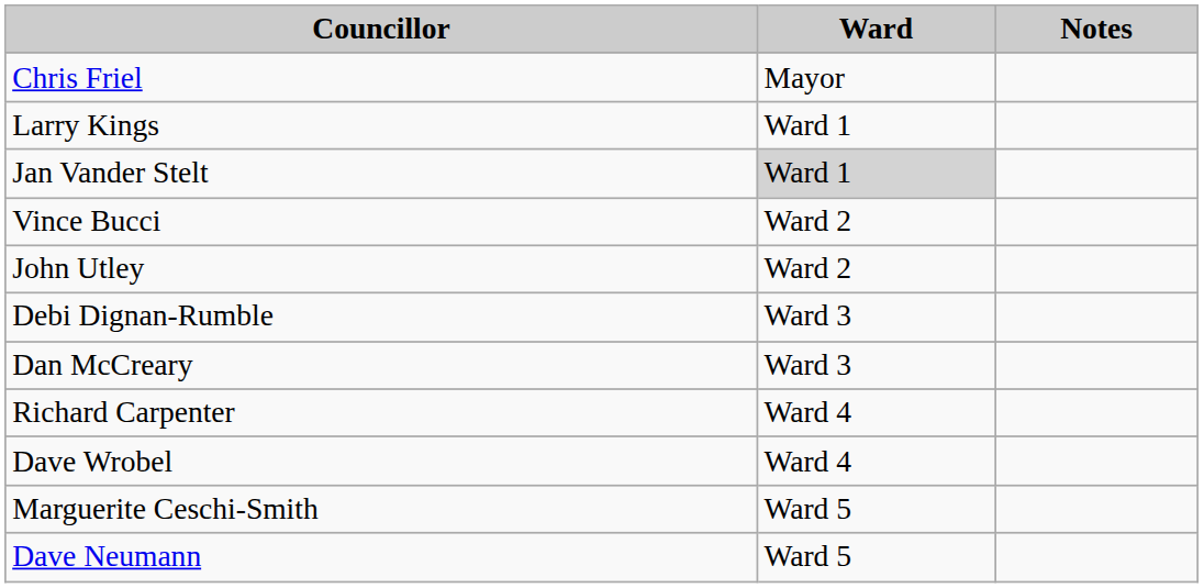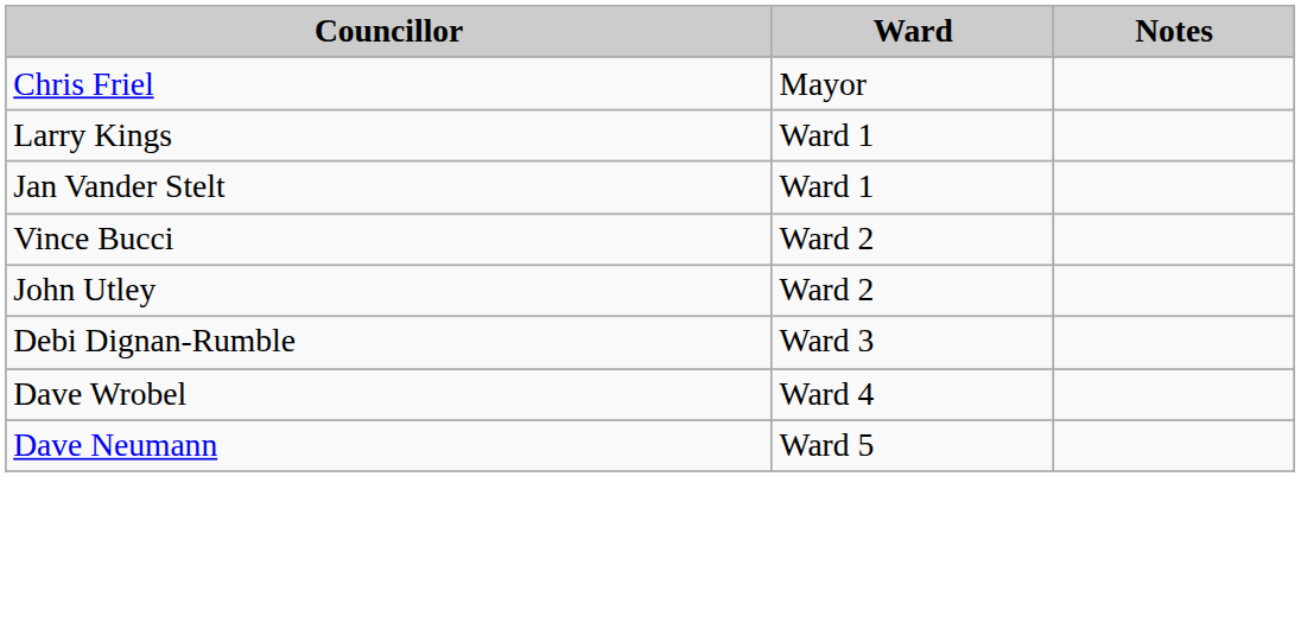Jan Vander Stelt | Ward: lightgrey background -> no background
- row: Dan McCreary | Ward 3
- row: Richard Carpenter | Ward 4
- row: Marguerite Ceschi-Smith | Ward 5
